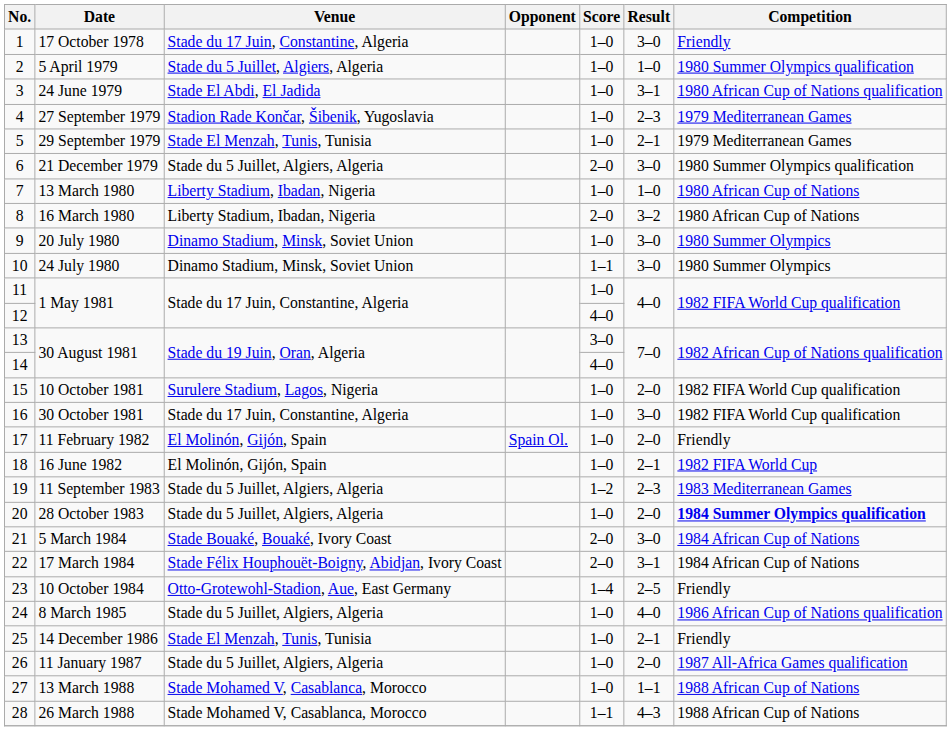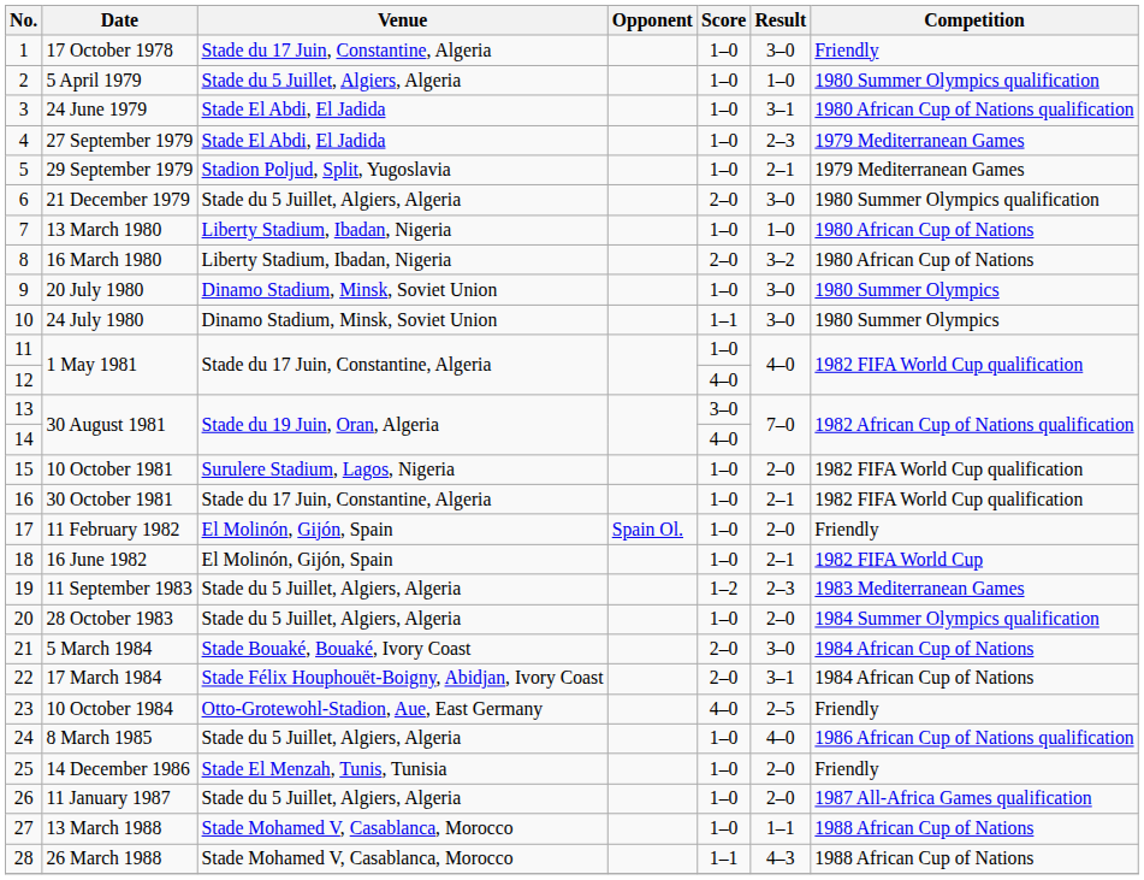27 September 1979 | Venue: Stadion Rade Končar, Šibenik, Yugoslavia -> Stade El Abdi, El Jadida
29 September 1979 | Venue: Stade El Menzah, Tunis, Tunisia -> Stadion Poljud, Split, Yugoslavia
30 October 1981 | Result: 3–0 -> 2–1
28 October 1983 | Competition: bold -> normal
10 October 1984 | Score: 1–4 -> 4–0
14 December 1986 | Result: 2–1 -> 2–0
